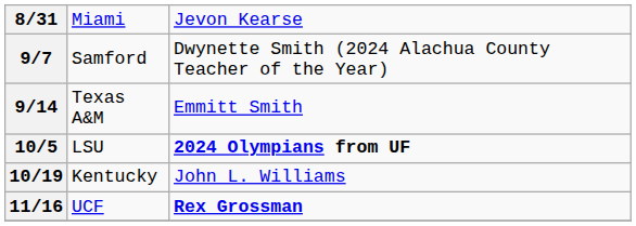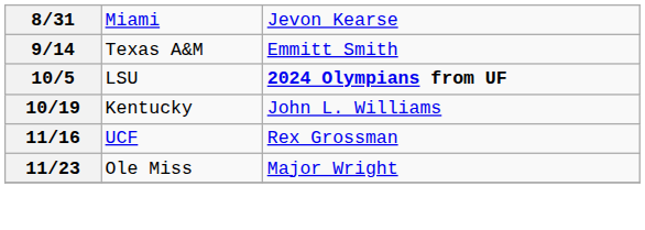- row: 9/7 | Samford | Dwynette Smith (2024 Alachua County Teacher of the Year)
11/16 | column 3: bold -> normal
+ row: 11/23 | Ole Miss | Major Wright
